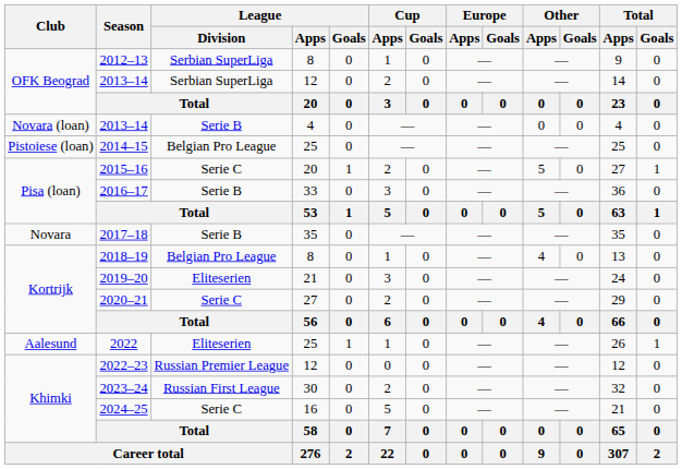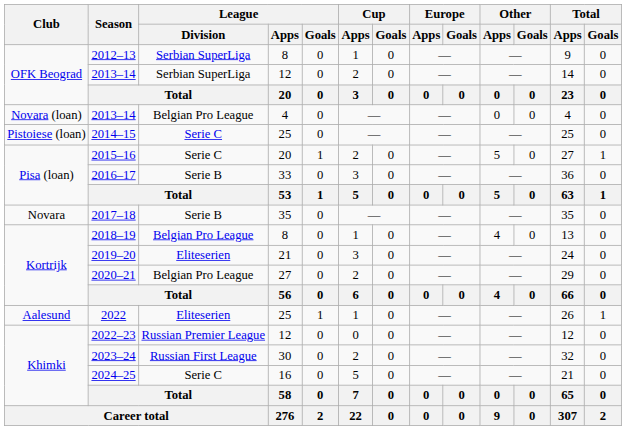2013–14 / 4 | League / Division: Serie B -> Belgian Pro League
2014–15 | League / Division: Belgian Pro League -> Serie C
2020–21 | League / Division: Serie C -> Belgian Pro League
